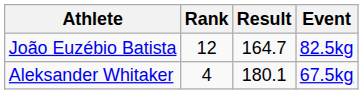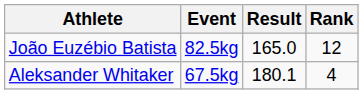columns swapped: Event <-> Rank
João Euzébio Batista | Result: 164.7 -> 165.0
